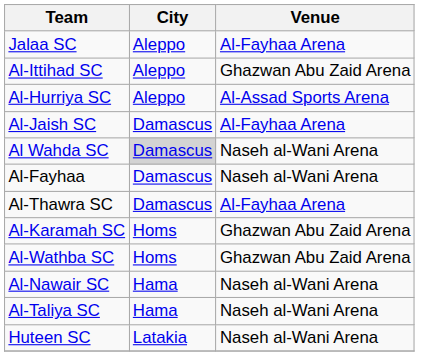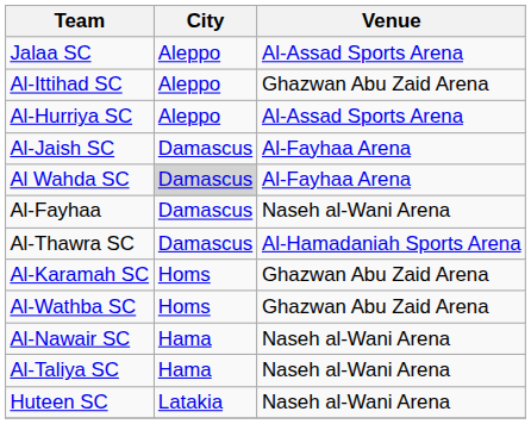Jalaa SC | Venue: Al-Fayhaa Arena -> Al-Assad Sports Arena
Al Wahda SC | Venue: Naseh al-Wani Arena -> Al-Fayhaa Arena
Al-Thawra SC | Venue: Al-Fayhaa Arena -> Al-Hamadaniah Sports Arena
